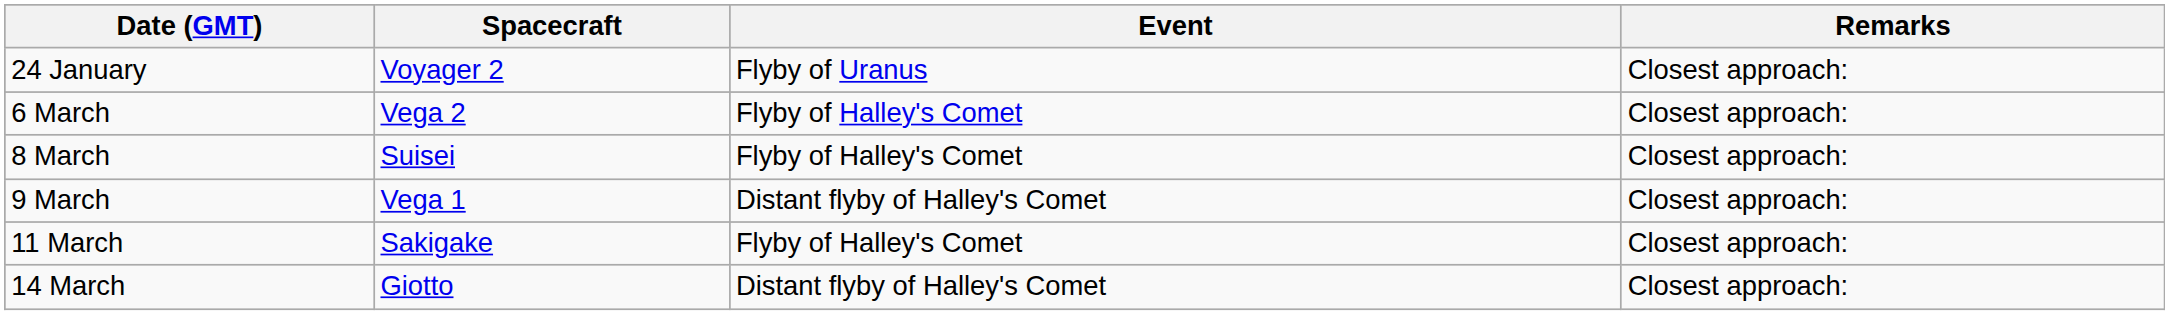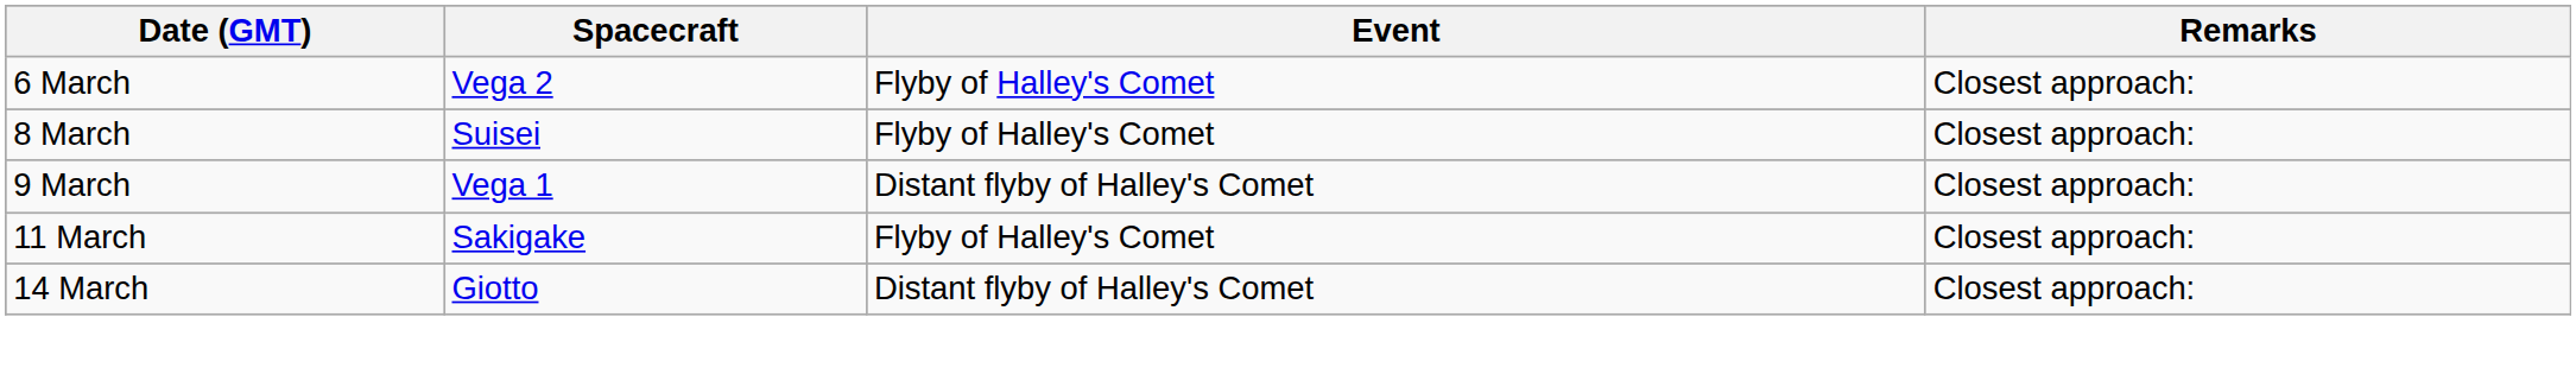- row: 24 January | Voyager 2 | Flyby of Uranus | Closest approach:
